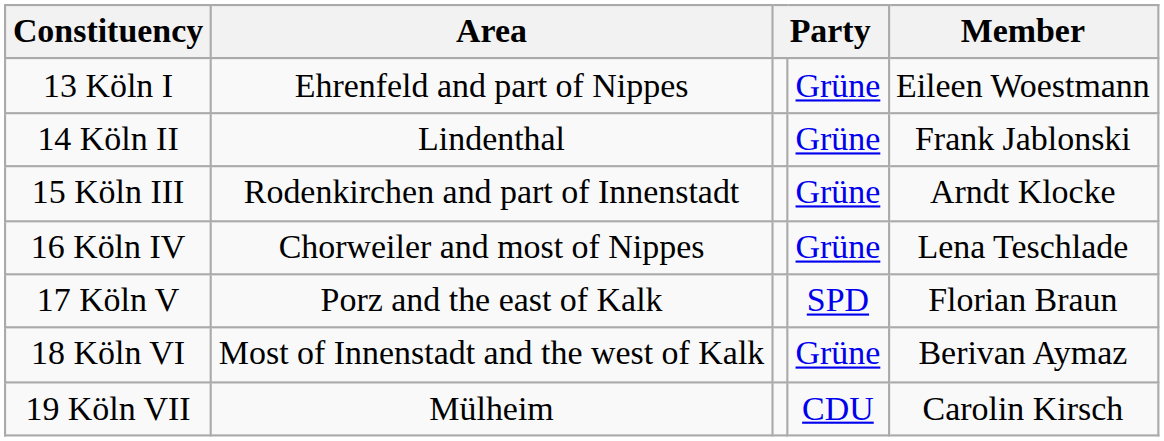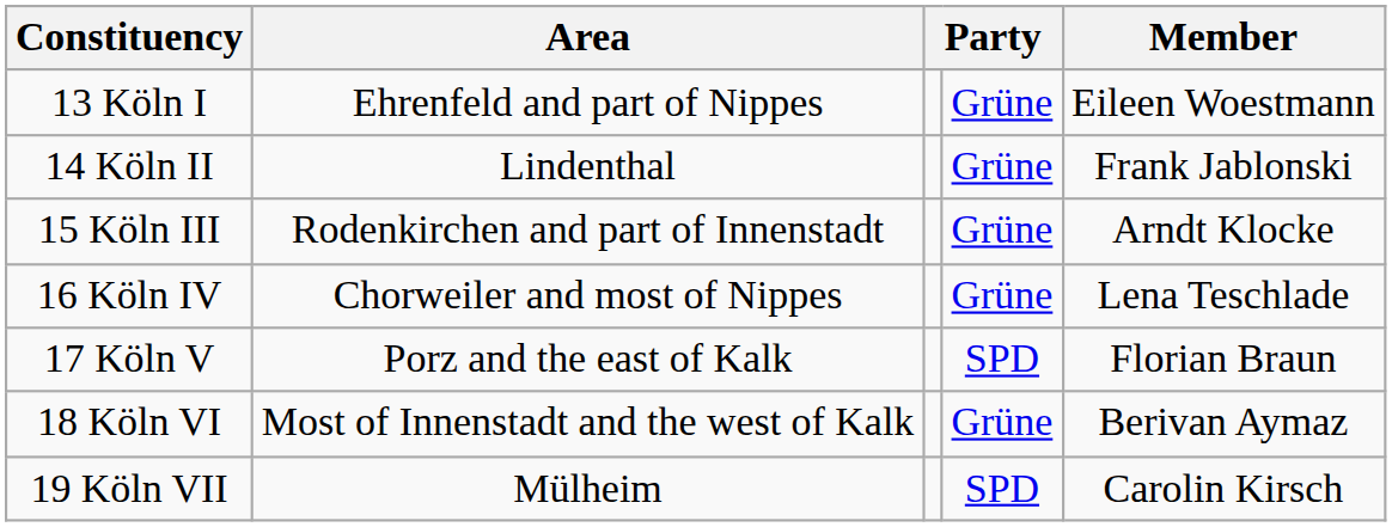19 Köln VII | column 4: CDU -> SPD
